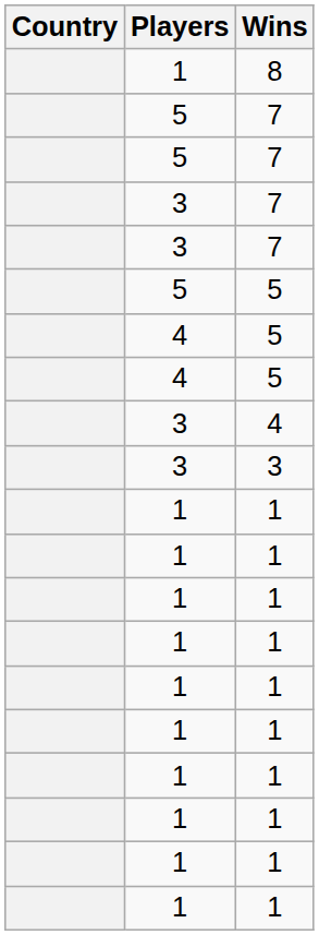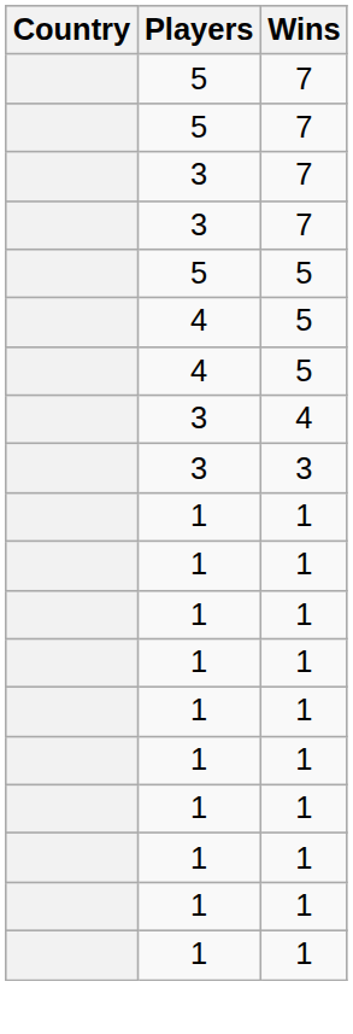- row: 1 | 8
